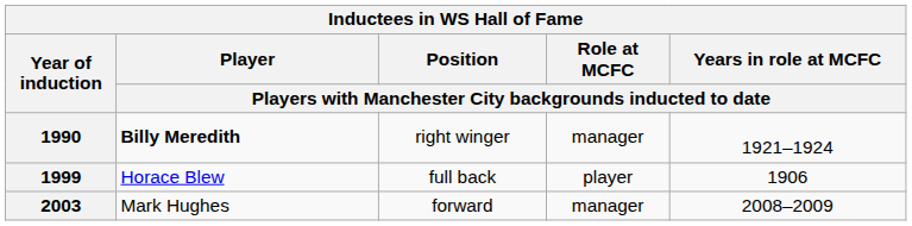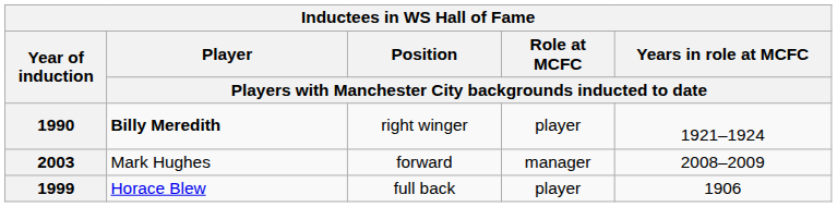1990 | column 4: manager -> player
rows swapped: 1999 <-> 2003
